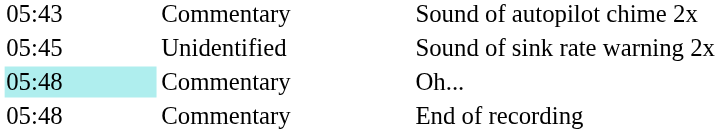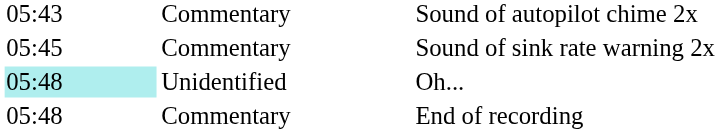Sound of sink rate warning 2x | column 2: Unidentified -> Commentary
Oh... | column 2: Commentary -> Unidentified
